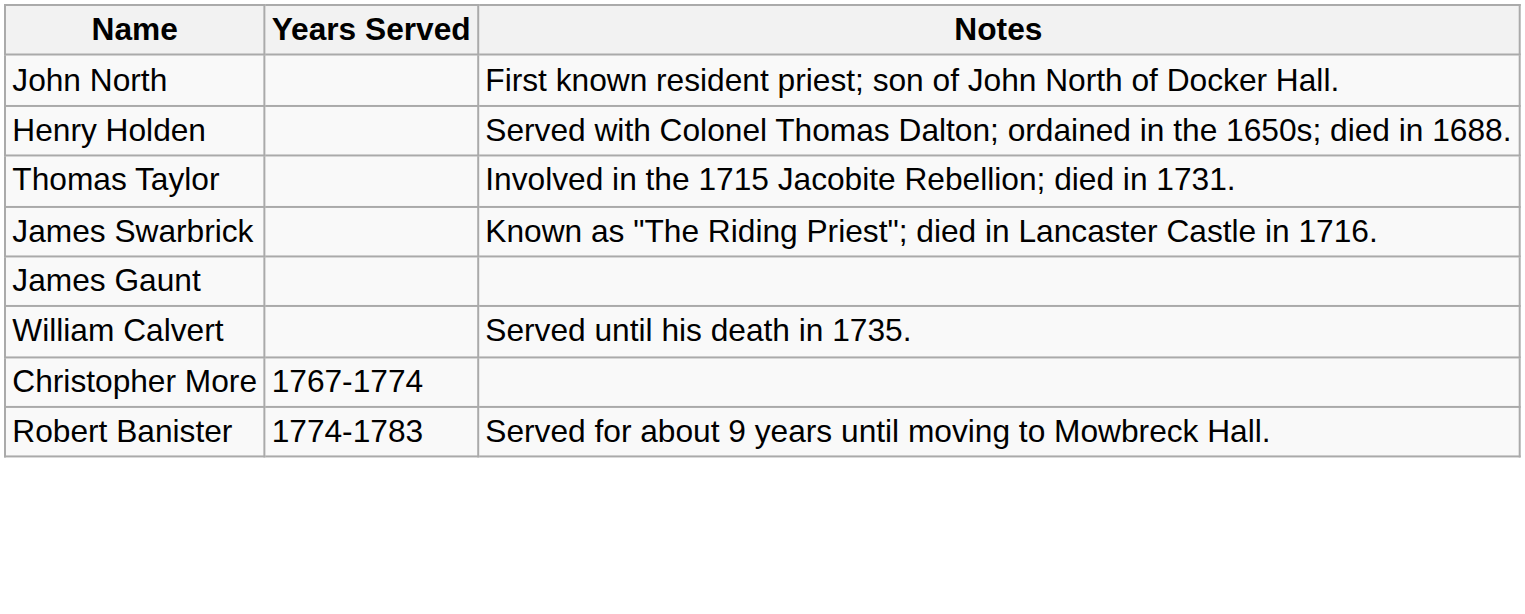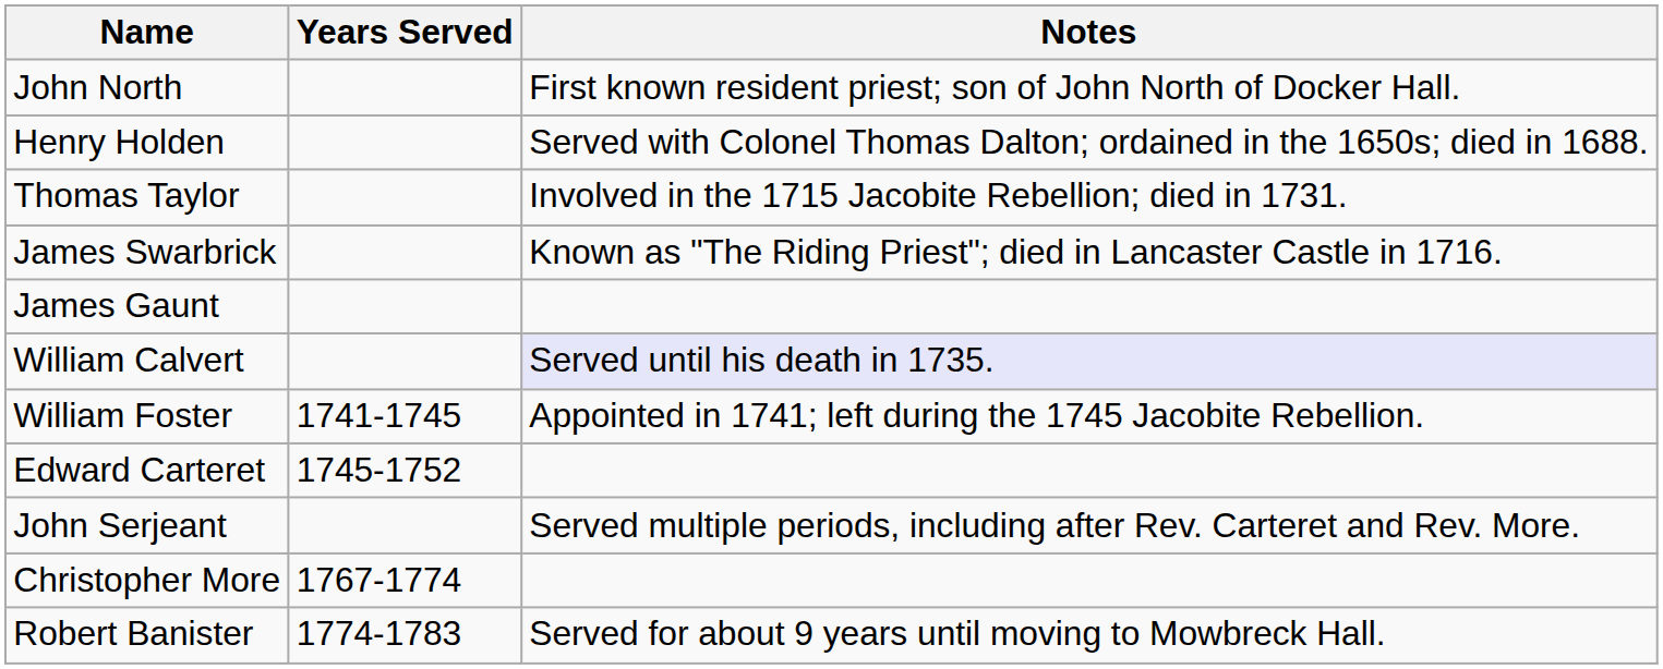William Calvert | Notes: no background -> lavender background
+ row: William Foster | 1741-1745 | Appointed in 1741; left during the 1745 Jacobite Rebellion.
+ row: Edward Carteret | 1745-1752
+ row: John Serjeant | Served multiple periods, including after Rev. Carteret and Rev. More.
